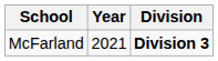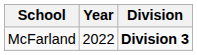McFarland | Year: 2021 -> 2022
